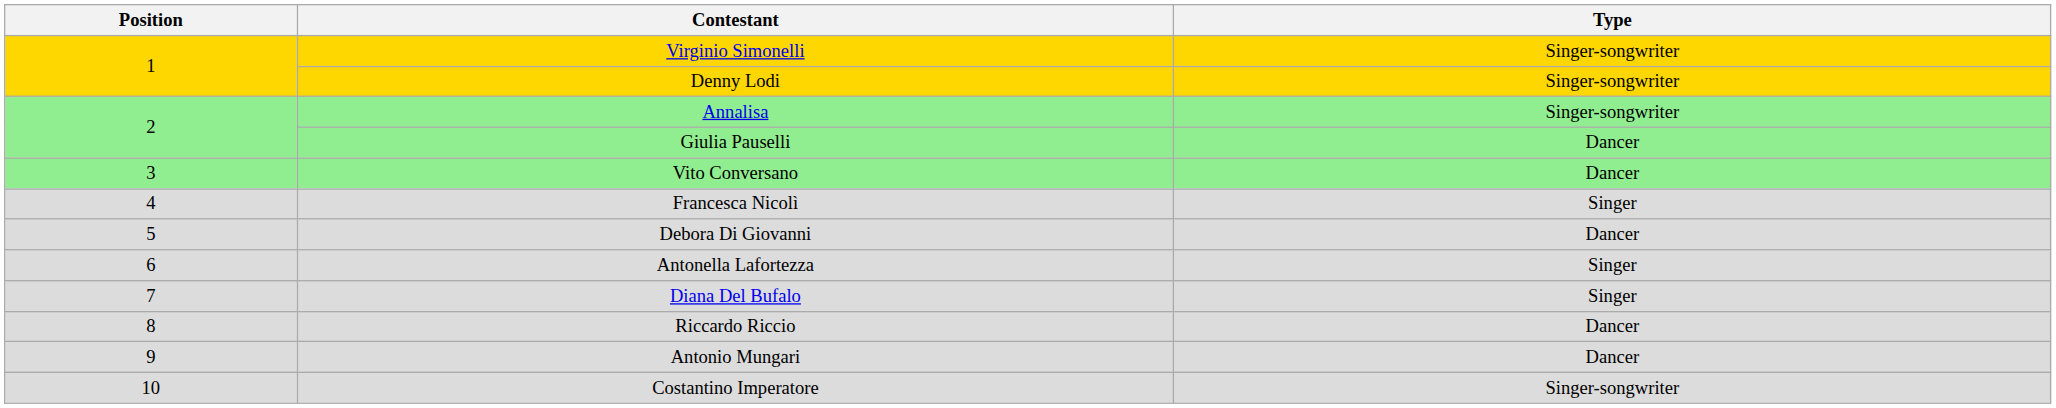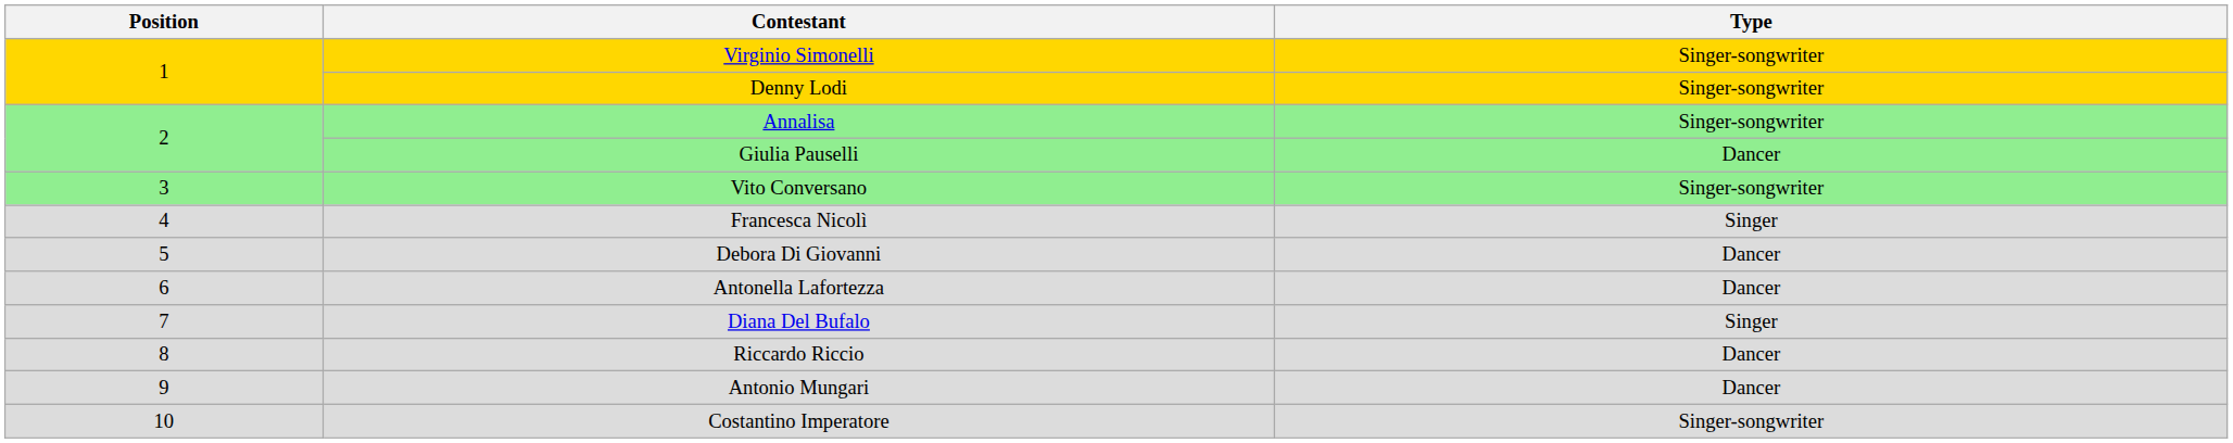Vito Conversano | Type: Dancer -> Singer-songwriter
Antonella Lafortezza | Type: Singer -> Dancer
